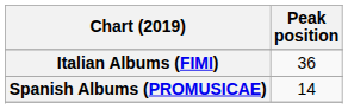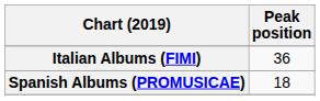Spanish Albums (PROMUSICAE) | Peak position: 14 -> 18
